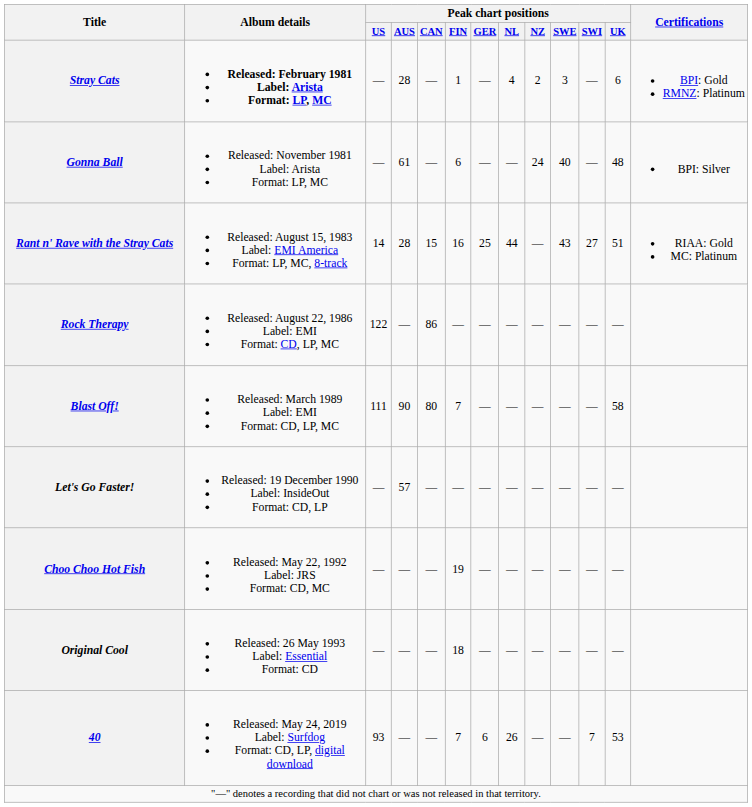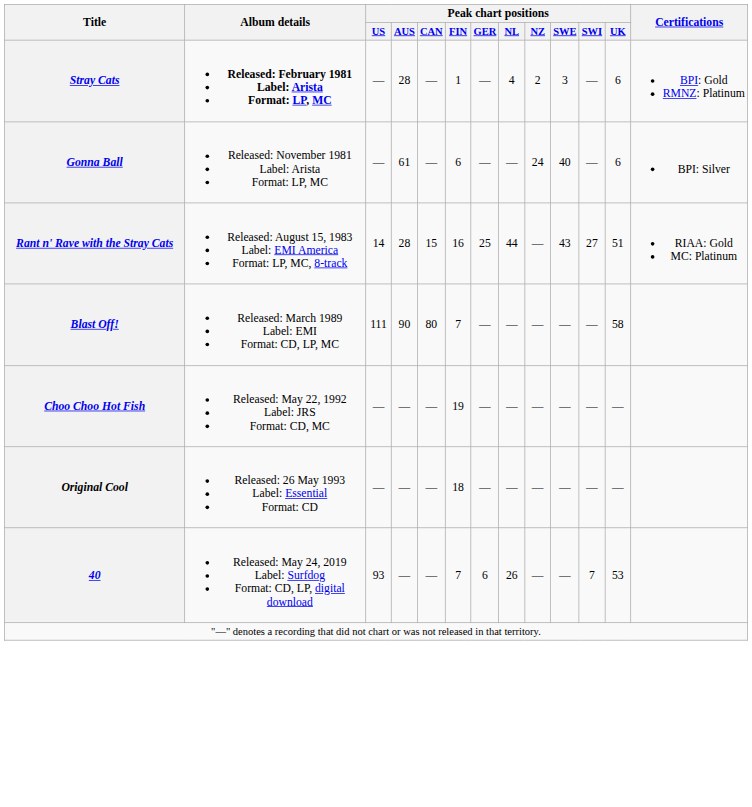Gonna Ball | Peak chart positions / UK: 48 -> 6
- row: Rock Therapy | Released: August 22, 1986 Label: EMI Format: CD, LP, MC | 122 | — | 86 | — | — | — | — | — | — | —
- row: Let's Go Faster! | Released: 19 December 1990 Label: InsideOut Format: CD, LP | — | 57 | — | — | — | — | — | — | — | —
